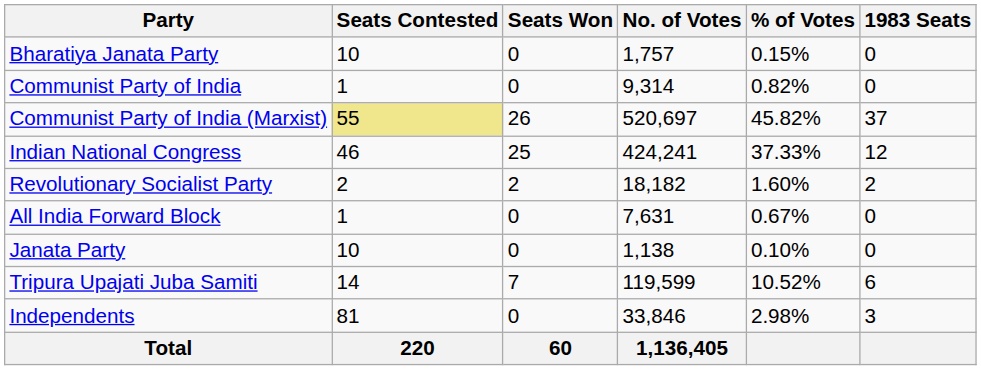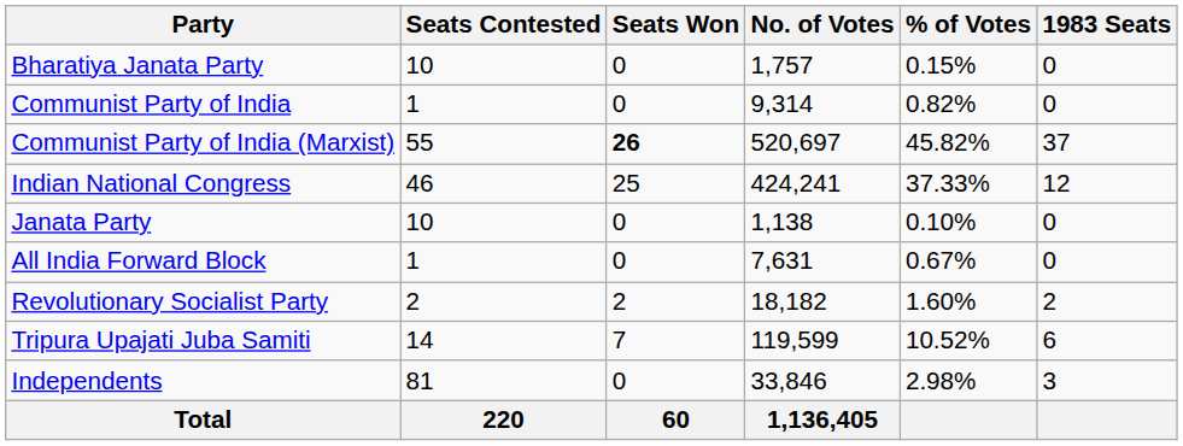Communist Party of India (Marxist) | Seats Contested: khaki background -> no background
Communist Party of India (Marxist) | Seats Won: normal -> bold
rows swapped: Janata Party <-> Revolutionary Socialist Party
